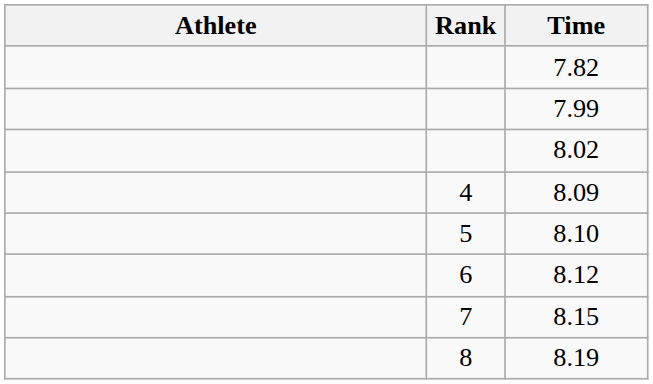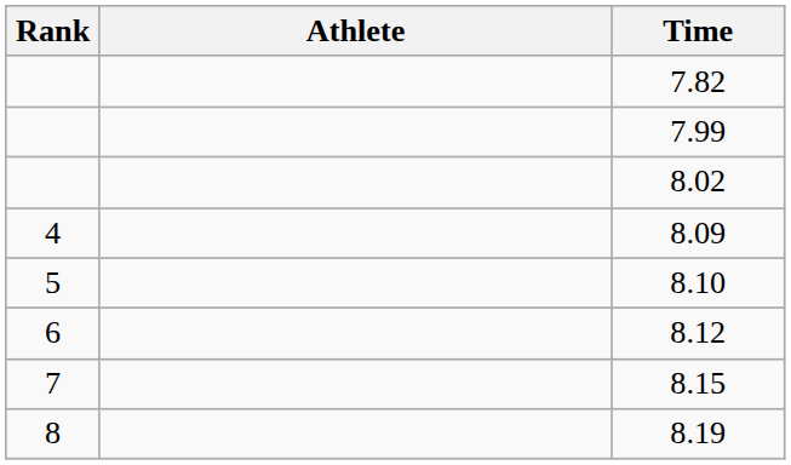columns swapped: Rank <-> Athlete
